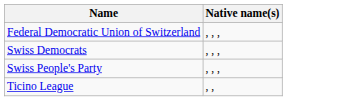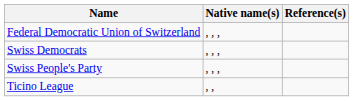+ column: Reference(s)
